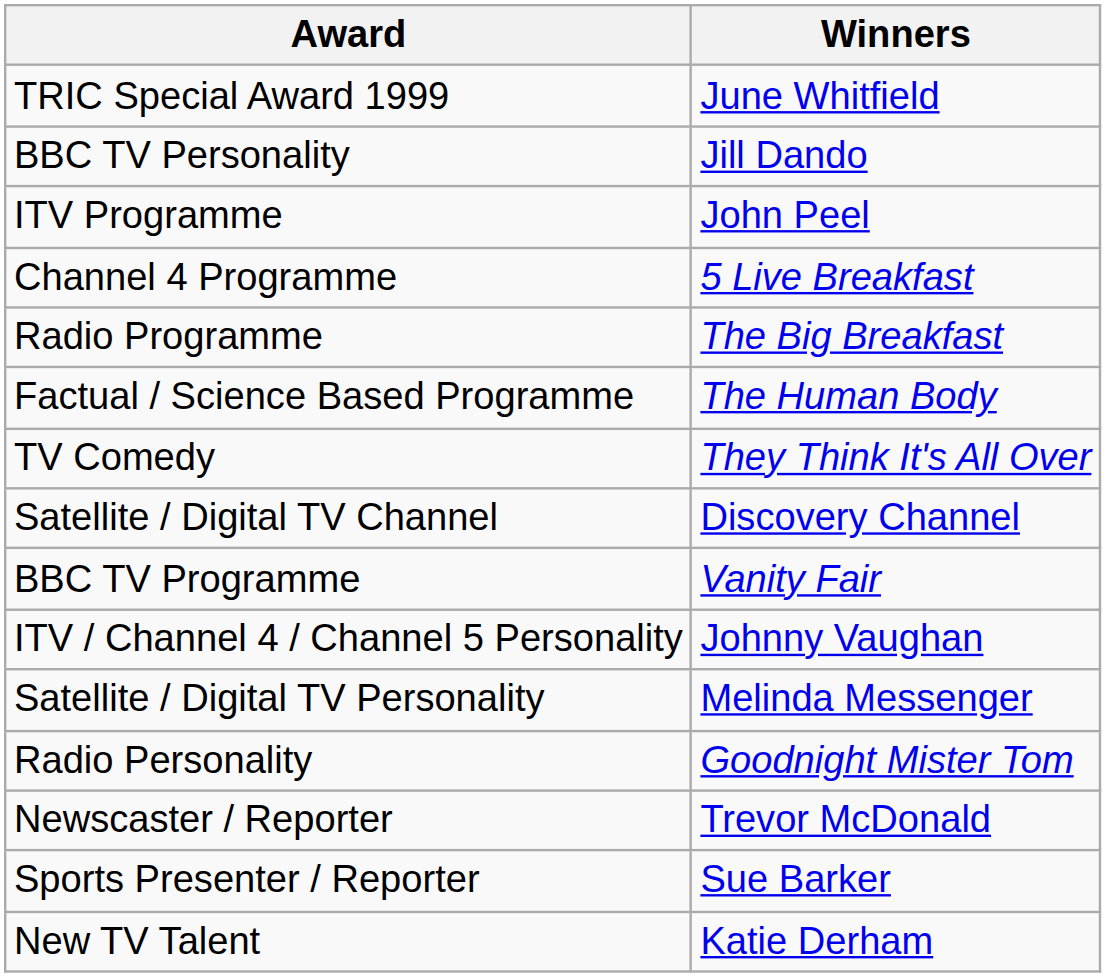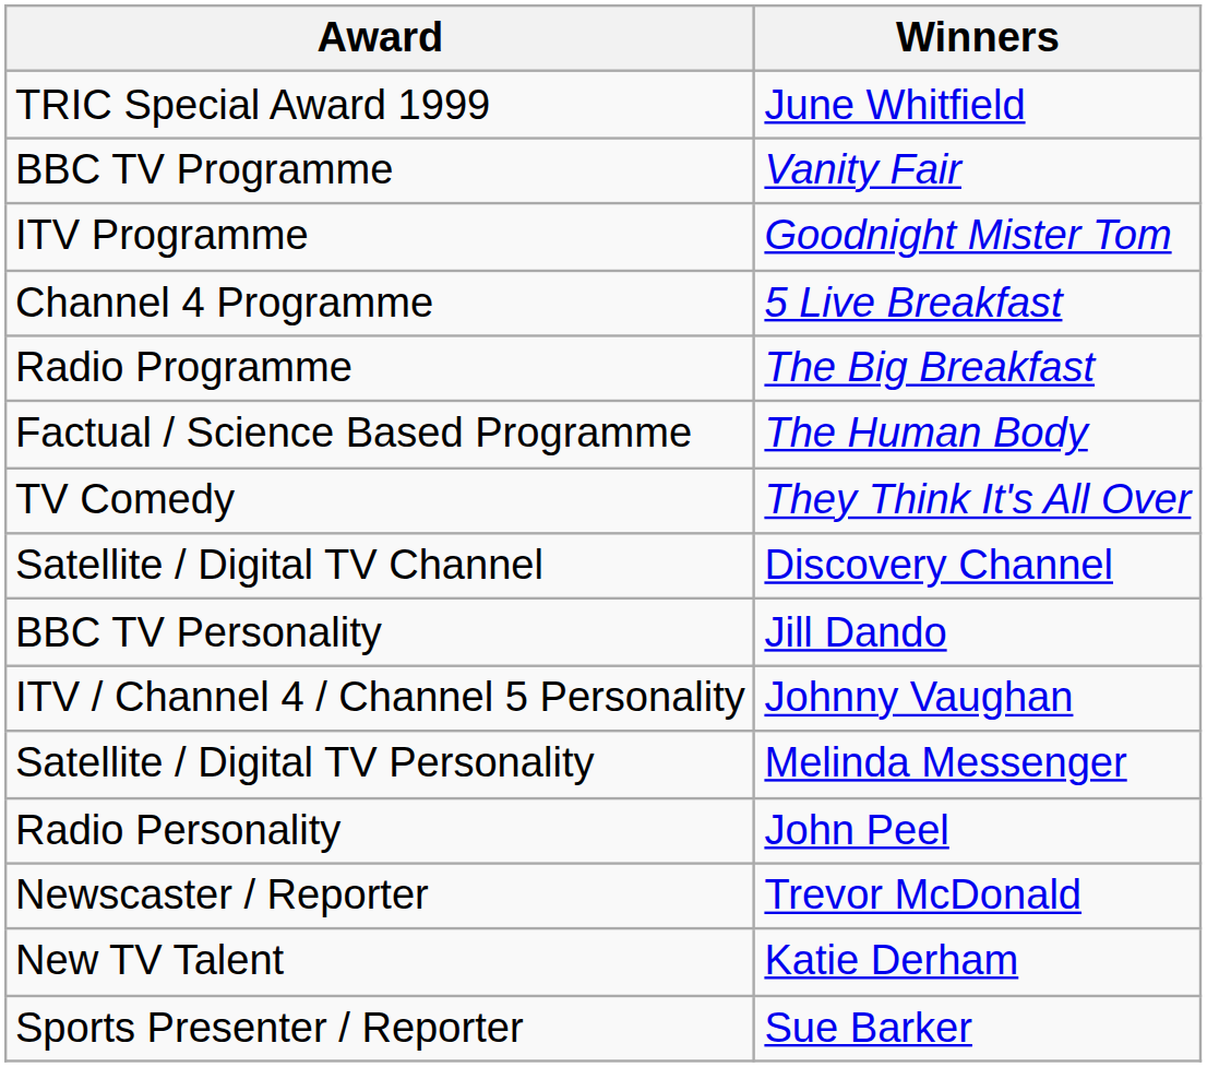rows swapped: BBC TV Programme <-> BBC TV Personality
ITV Programme | Winners: John Peel -> Goodnight Mister Tom
Radio Personality | Winners: Goodnight Mister Tom -> John Peel
rows swapped: Sports Presenter / Reporter <-> New TV Talent
